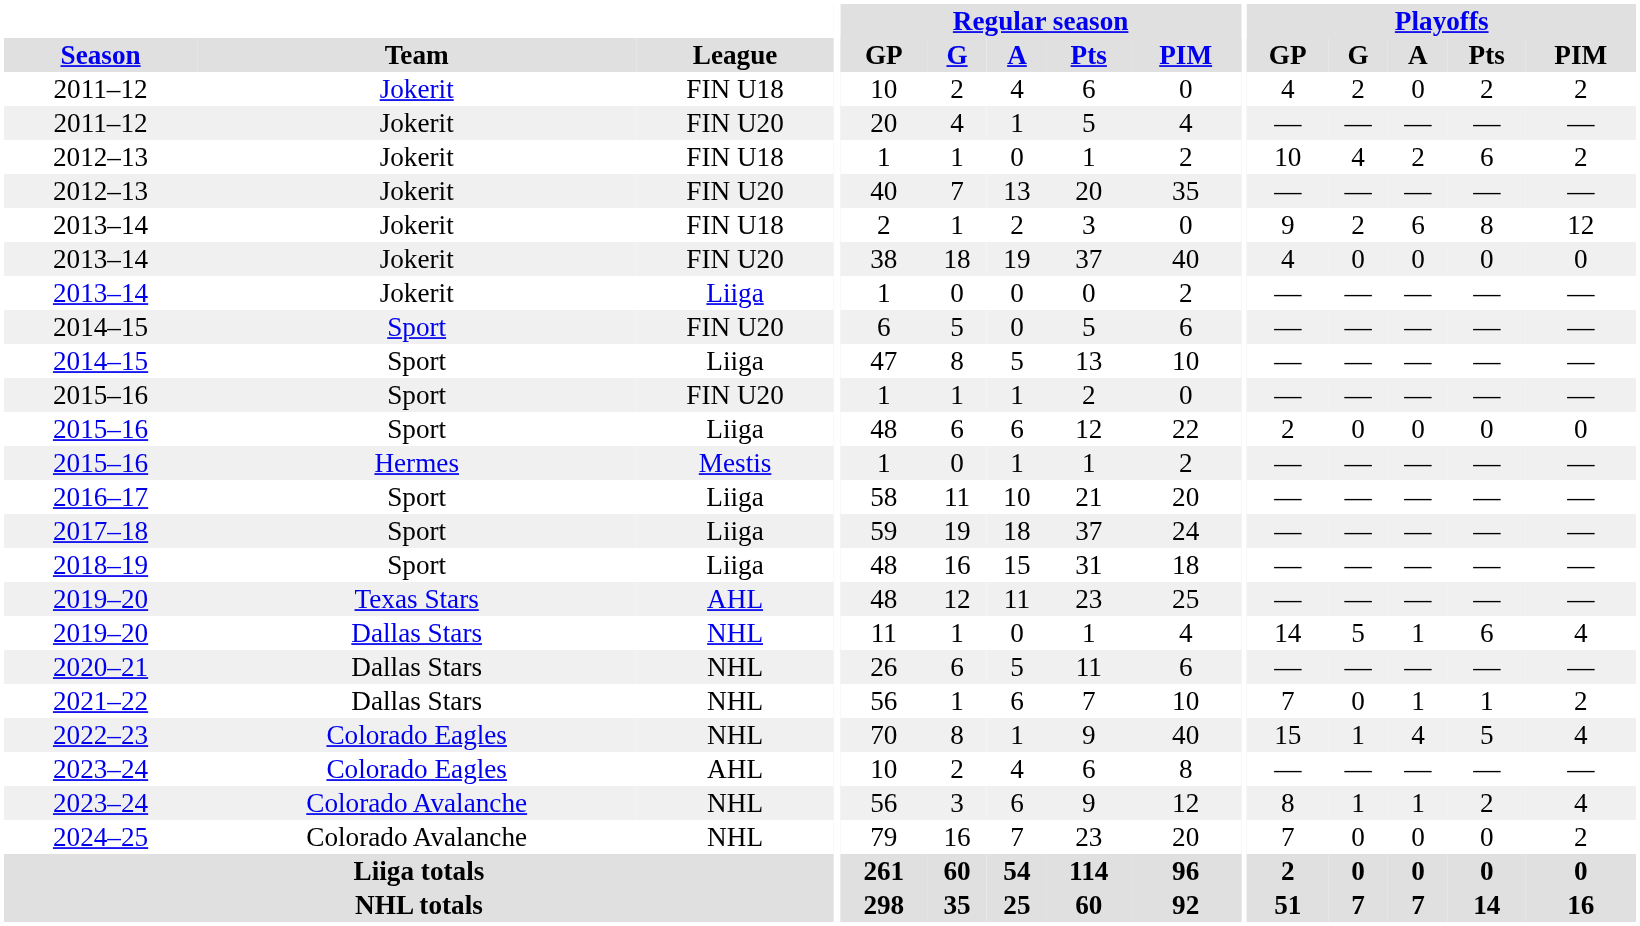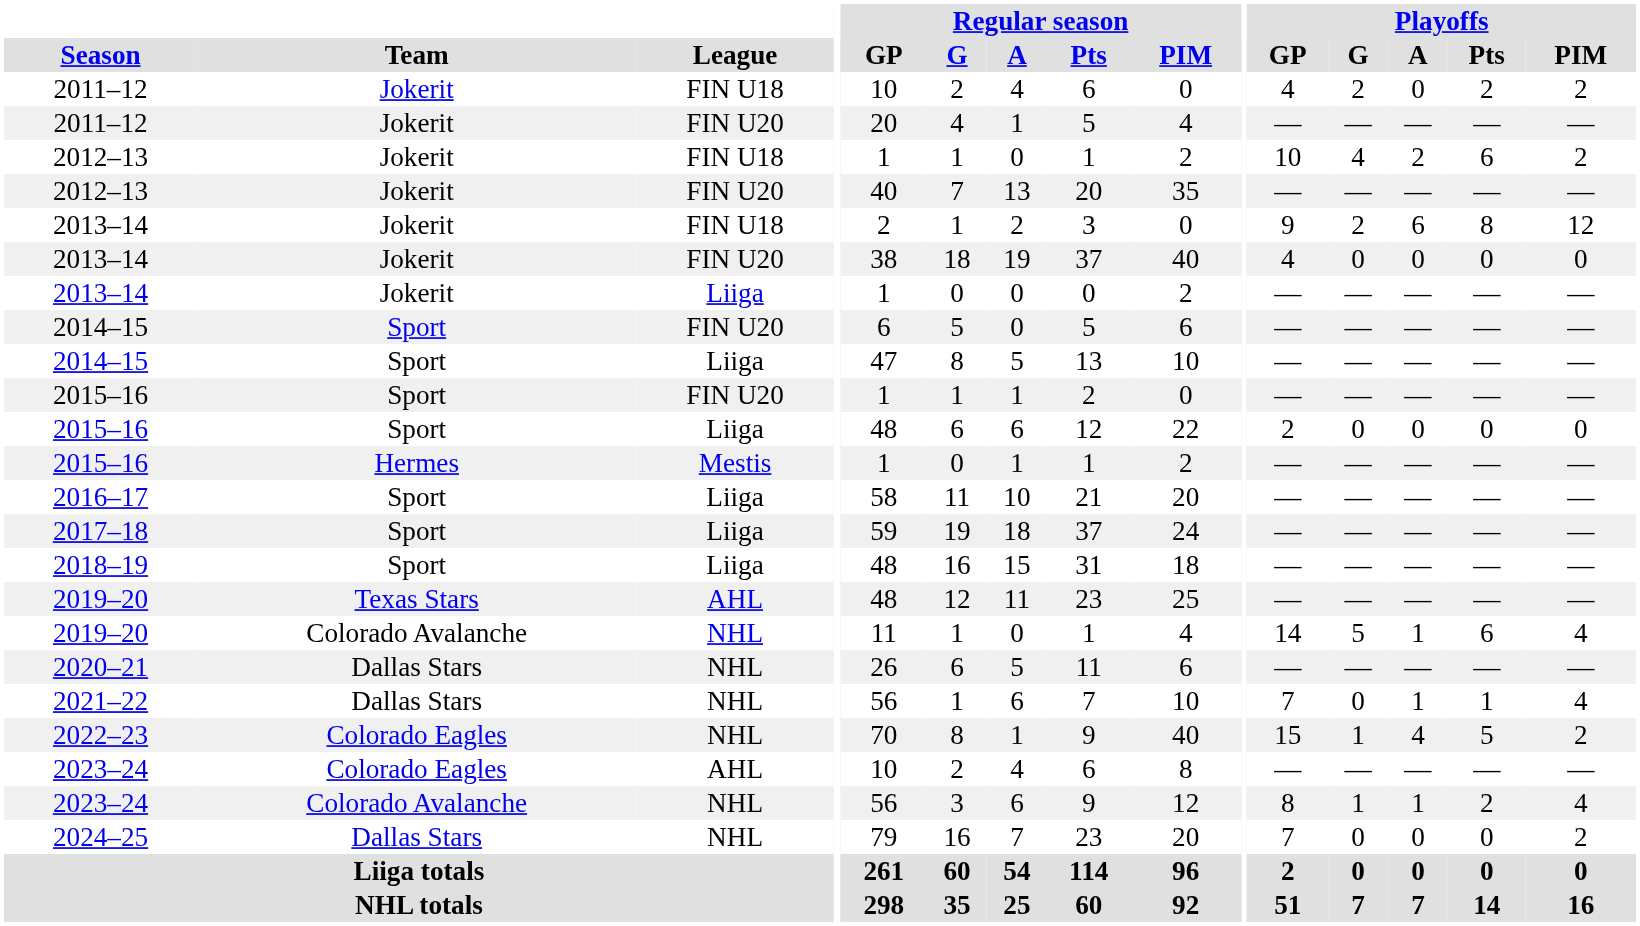2019–20 / NHL | Team: Dallas Stars -> Colorado Avalanche
2021–22 | Playoffs / PIM: 2 -> 4
2022–23 | Playoffs / PIM: 4 -> 2
2024–25 | Team: Colorado Avalanche -> Dallas Stars
